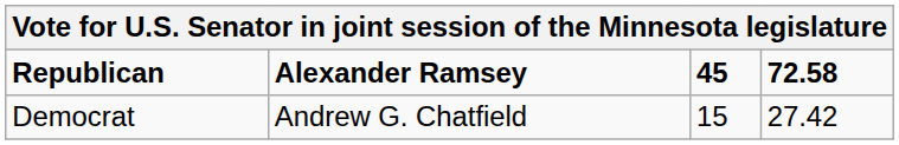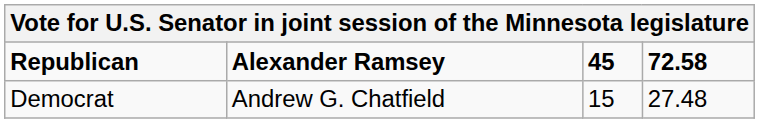Democrat | 72.58: 27.42 -> 27.48
